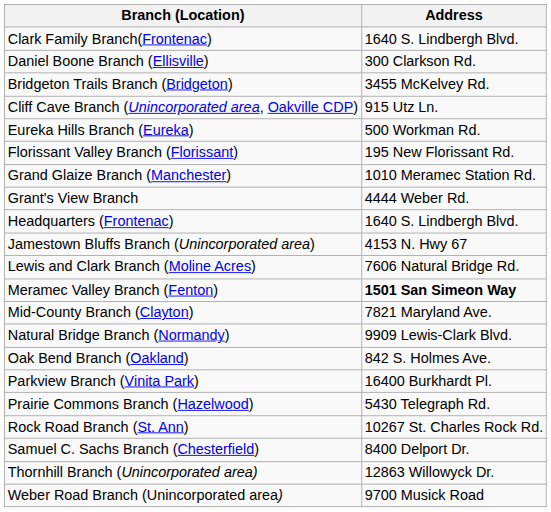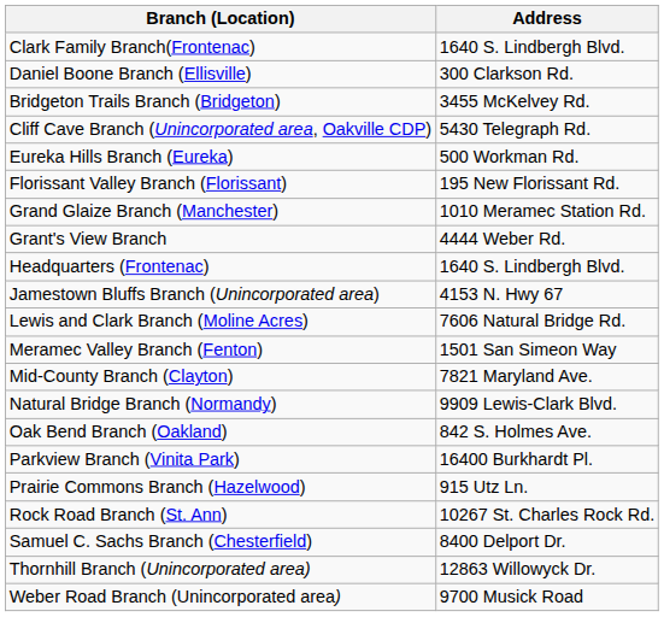Cliff Cave Branch (Unincorporated area, Oakville CDP) | Address: 915 Utz Ln. -> 5430 Telegraph Rd.
Meramec Valley Branch (Fenton) | Address: bold -> normal
Prairie Commons Branch (Hazelwood) | Address: 5430 Telegraph Rd. -> 915 Utz Ln.
